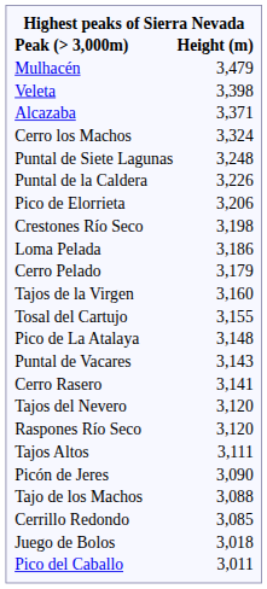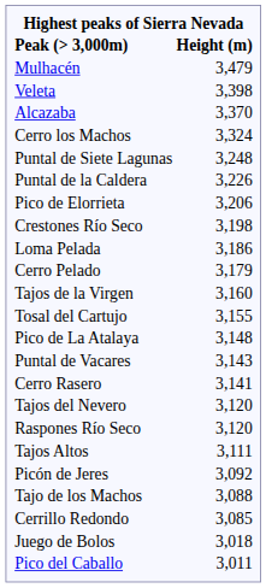Alcazaba | column 2: 3,371 -> 3,370
Picón de Jeres | column 2: 3,090 -> 3,092
